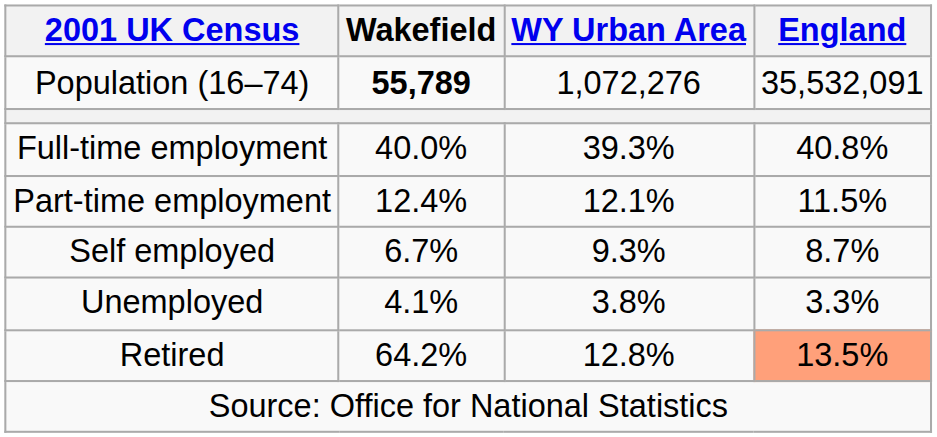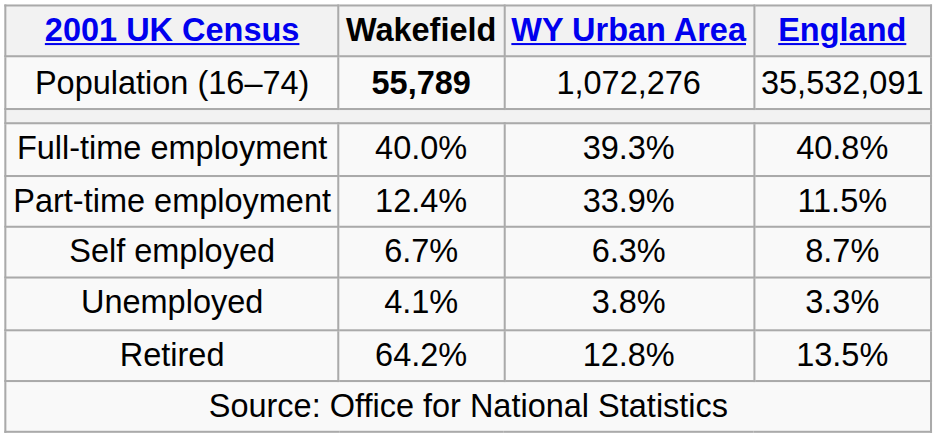Part-time employment | WY Urban Area: 12.1% -> 33.9%
Self employed | WY Urban Area: 9.3% -> 6.3%
Retired | England: lightsalmon background -> no background
